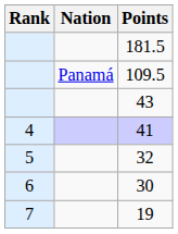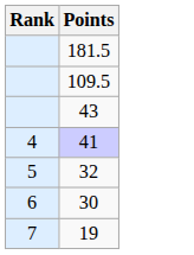- column: Nation | Panamá
